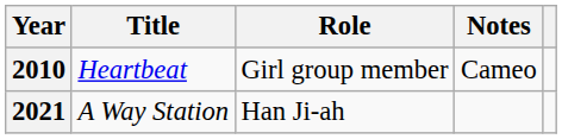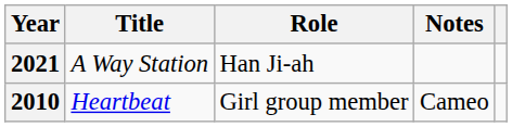rows swapped: 2010 <-> 2021
